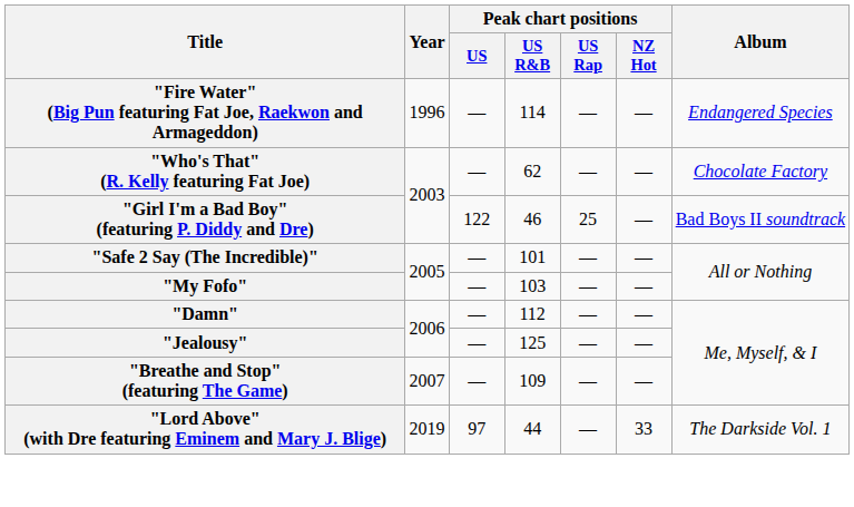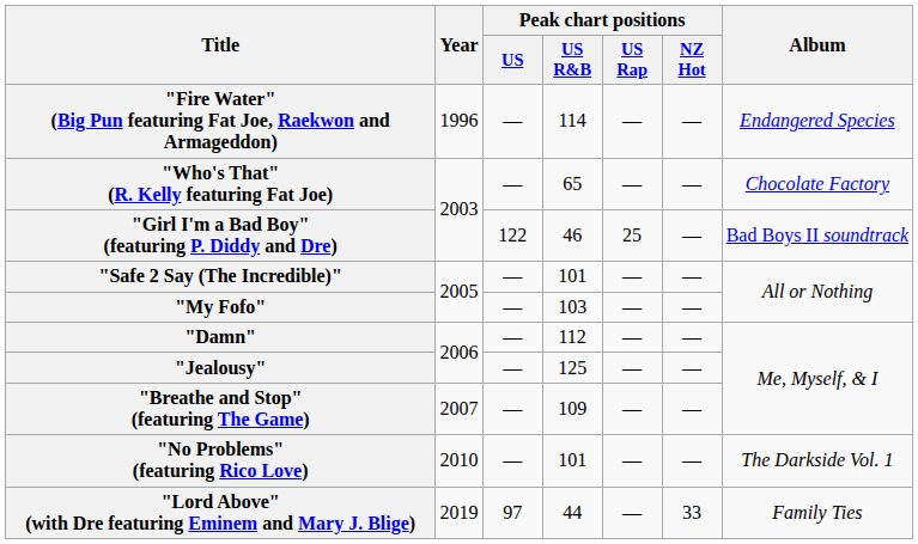"Who's That" (R. Kelly featuring Fat Joe) | Peak chart positions / US R&B: 62 -> 65
+ row: "No Problems" (featuring Rico Love) | 2010 | — | 101 | — | — | The Darkside Vol. 1
"Lord Above" (with Dre featuring Eminem and Mary J. Blige) | Album: The Darkside Vol. 1 -> Family Ties
